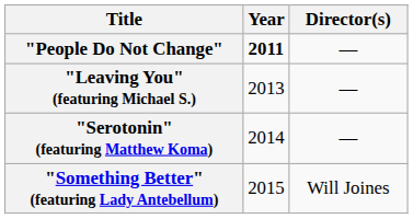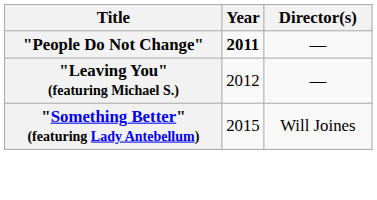"Leaving You" (featuring Michael S.) | Year: 2013 -> 2012
- row: "Serotonin" (featuring Matthew Koma) | 2014 | —
